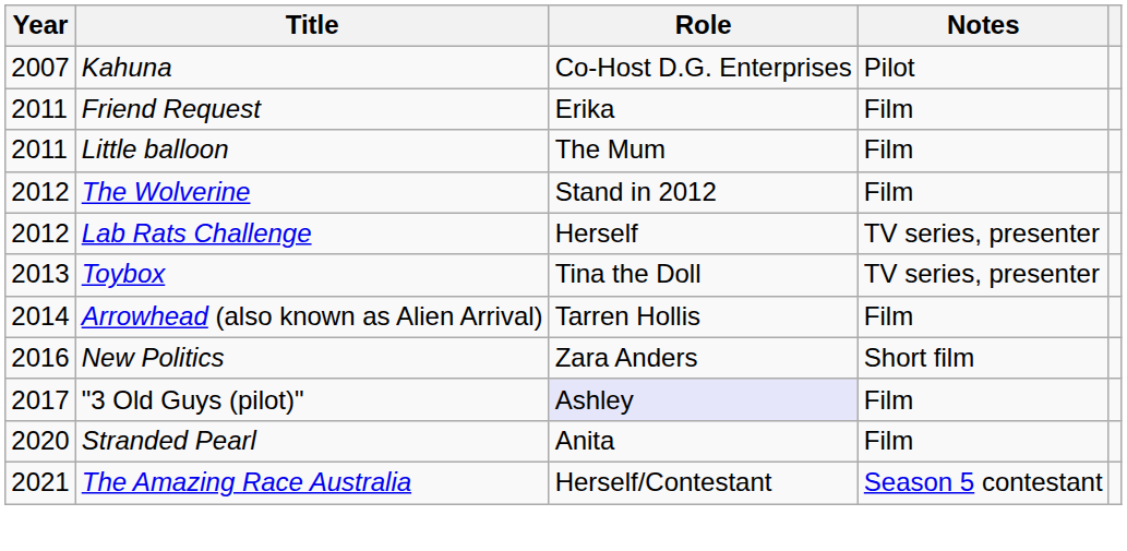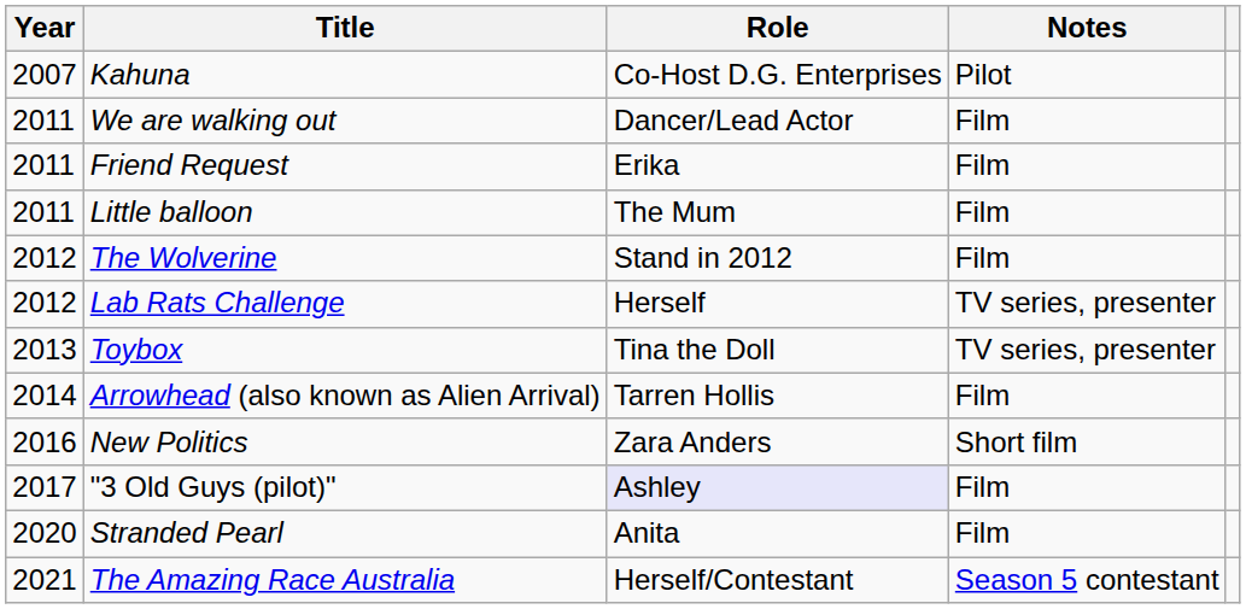+ row: 2011 | We are walking out | Dancer/Lead Actor | Film
